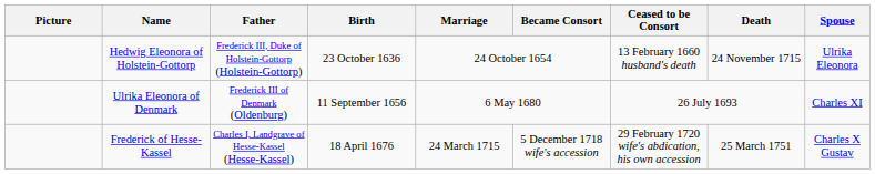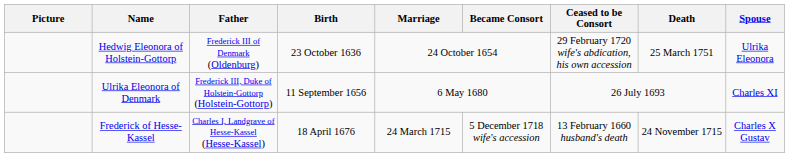Hedwig Eleonora of Holstein-Gottorp | Father: Frederick III, Duke of Holstein-Gottorp (Holstein-Gottorp) -> Frederick III of Denmark (Oldenburg)
Hedwig Eleonora of Holstein-Gottorp | Ceased to be Consort: 13 February 1660 husband's death -> 29 February 1720 wife's abdication, his own accession
Hedwig Eleonora of Holstein-Gottorp | Death: 24 November 1715 -> 25 March 1751
Ulrika Eleonora of Denmark | Father: Frederick III of Denmark (Oldenburg) -> Frederick III, Duke of Holstein-Gottorp (Holstein-Gottorp)
Frederick of Hesse-Kassel | Ceased to be Consort: 29 February 1720 wife's abdication, his own accession -> 13 February 1660 husband's death
Frederick of Hesse-Kassel | Death: 25 March 1751 -> 24 November 1715
